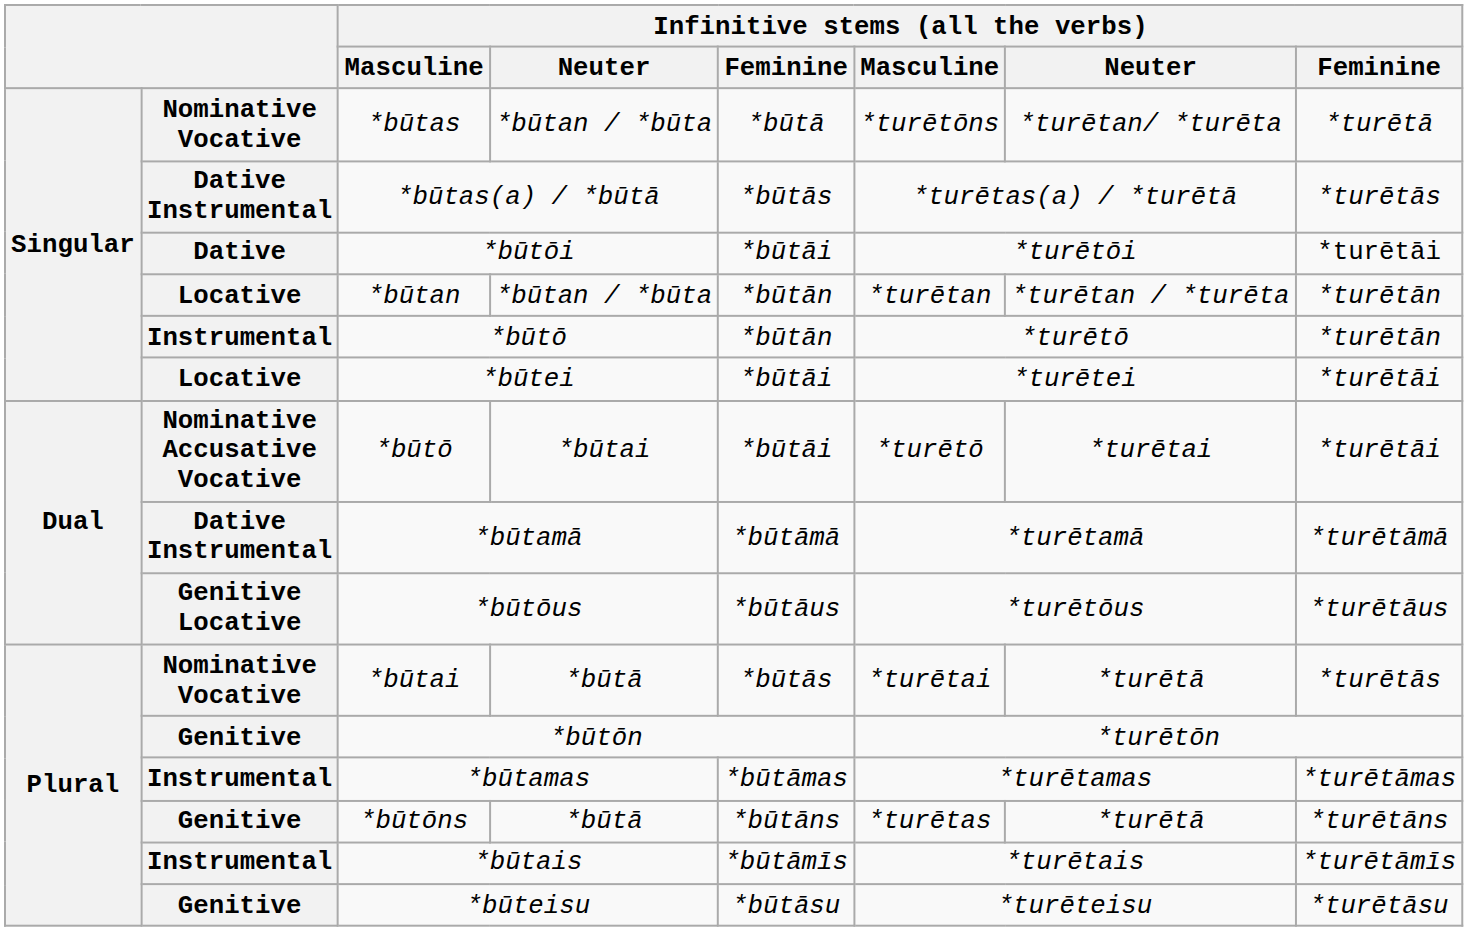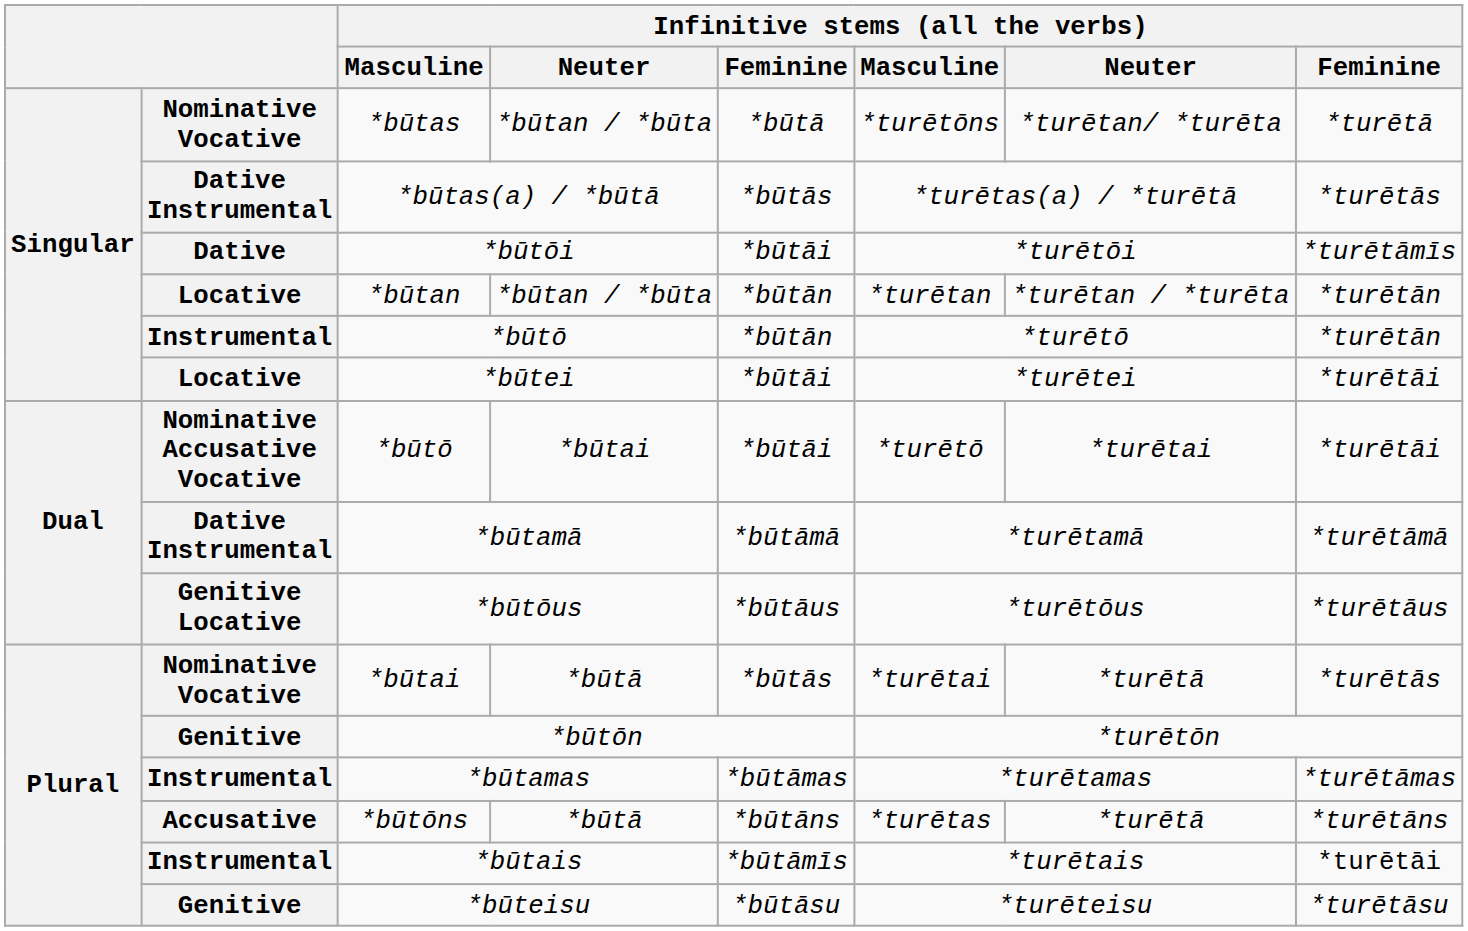*būtōi | column 8: *turētāi -> *turētāmīs
*būtōns | column 2: Genitive -> Accusative
*būtais | column 8: *turētāmīs -> *turētāi
